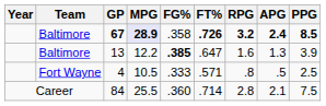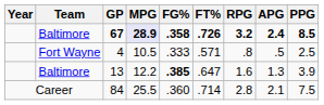67 | FG%: normal -> bold
rows swapped: 13 <-> 4
